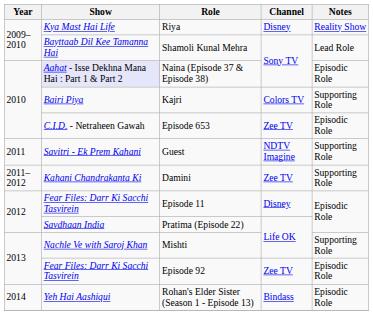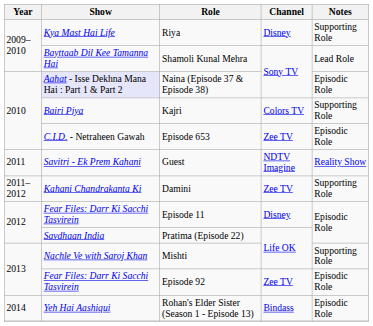Riya | Notes: Reality Show -> Supporting Role
Guest | Notes: Supporting Role -> Reality Show
